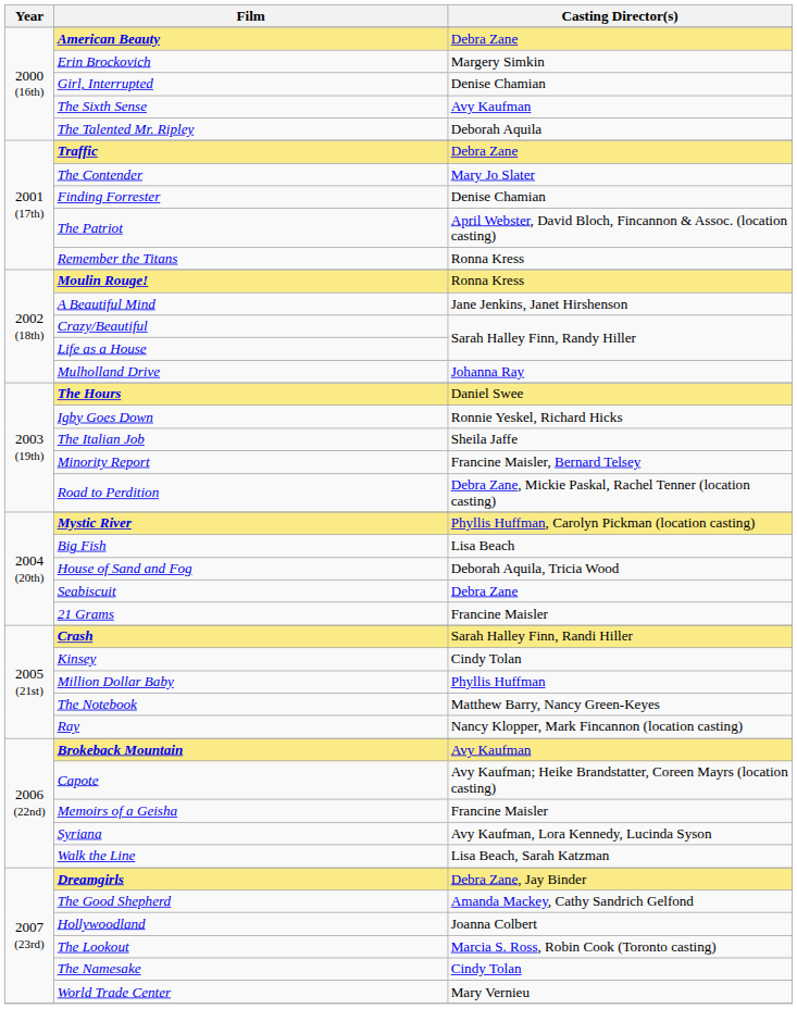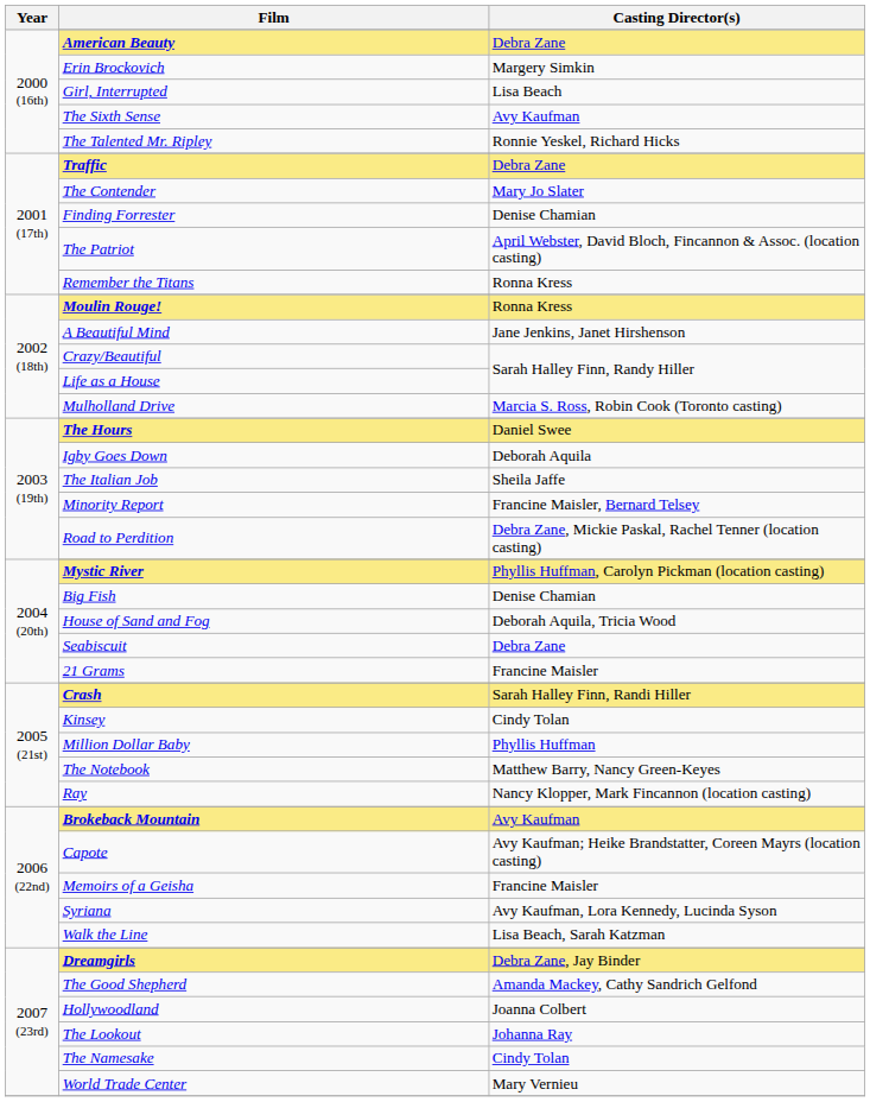Girl, Interrupted | Casting Director(s): Denise Chamian -> Lisa Beach
The Talented Mr. Ripley | Casting Director(s): Deborah Aquila -> Ronnie Yeskel, Richard Hicks
Mulholland Drive | Casting Director(s): Johanna Ray -> Marcia S. Ross, Robin Cook (Toronto casting)
Igby Goes Down | Casting Director(s): Ronnie Yeskel, Richard Hicks -> Deborah Aquila
Big Fish | Casting Director(s): Lisa Beach -> Denise Chamian
The Lookout | Casting Director(s): Marcia S. Ross, Robin Cook (Toronto casting) -> Johanna Ray
